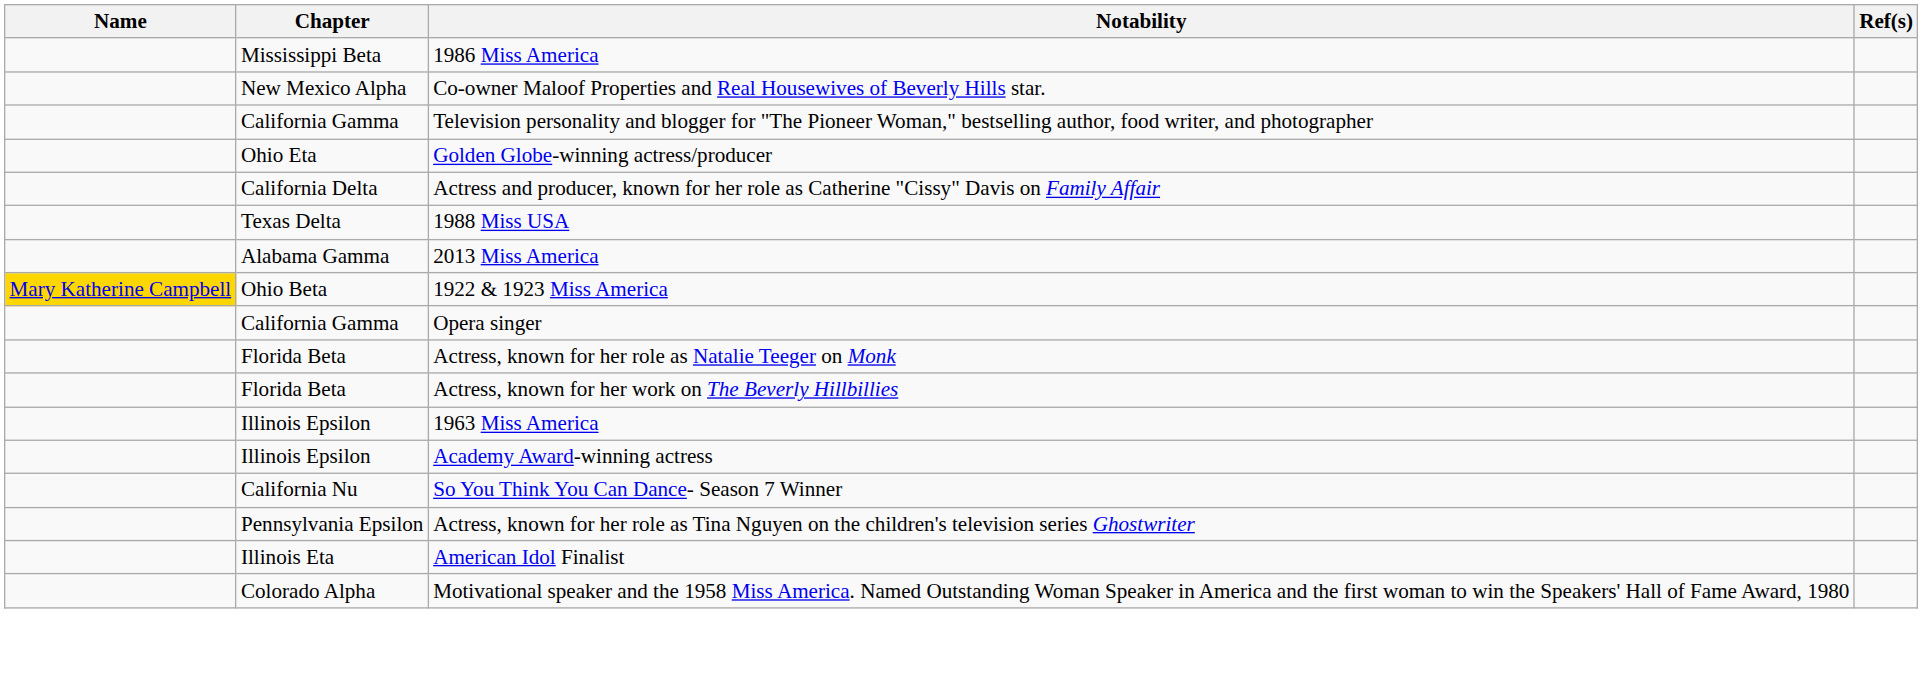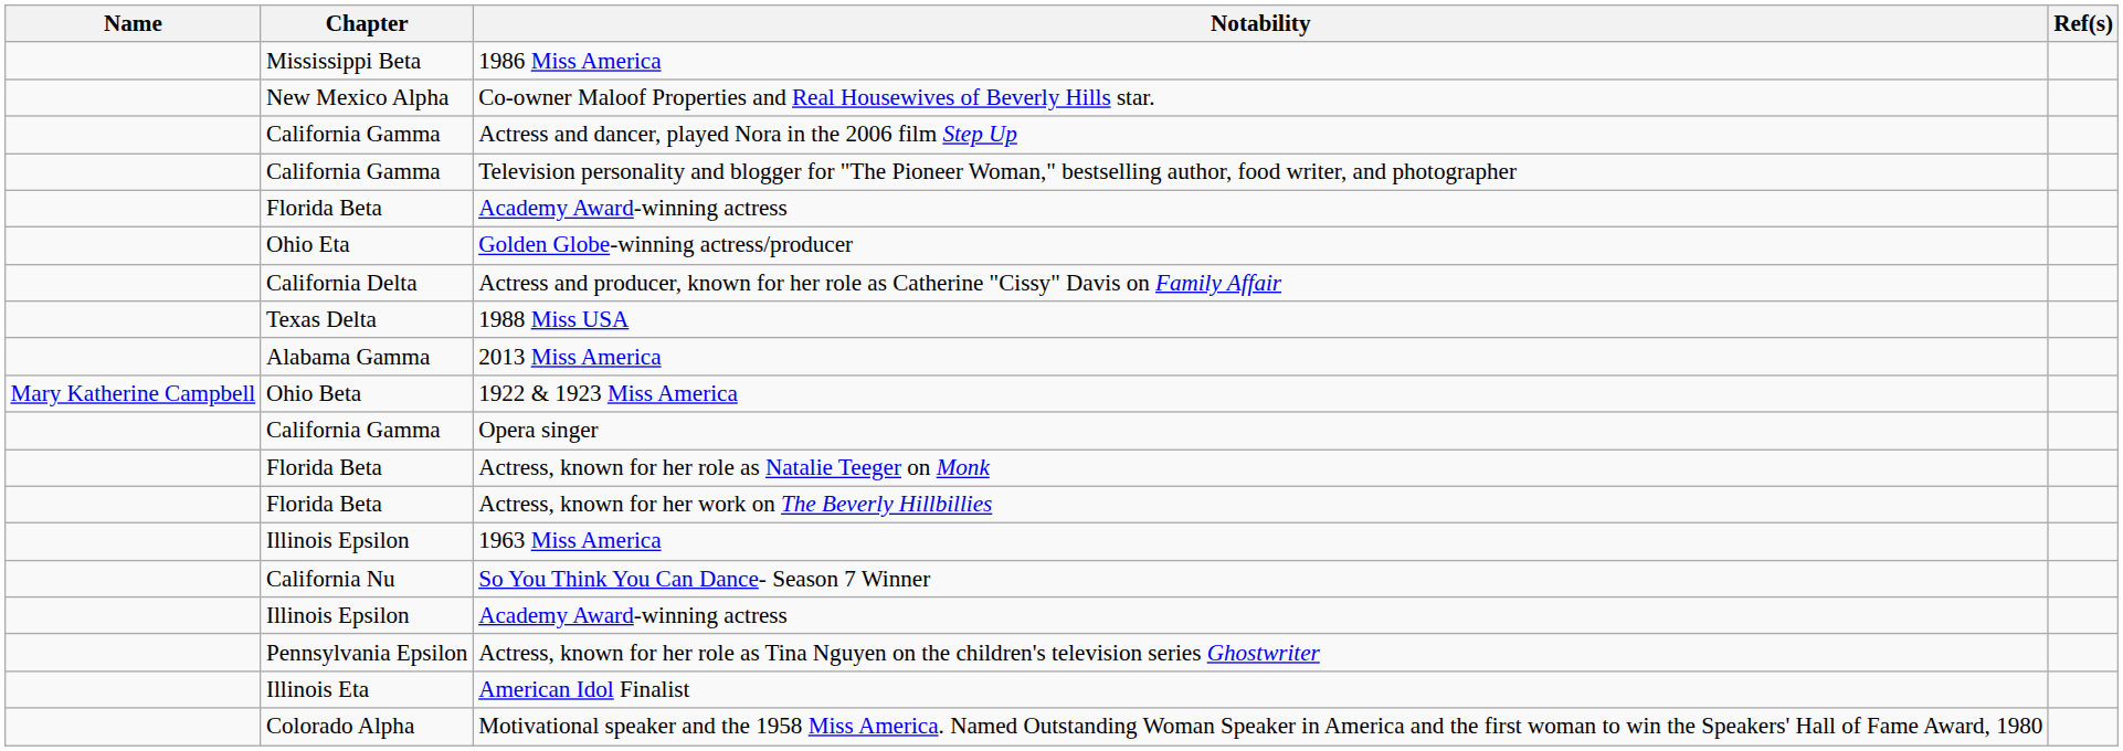+ row: California Gamma | Actress and dancer, played Nora in the 2006 film Step Up
+ row: Florida Beta | Academy Award-winning actress
1922 & 1923 Miss America | Name: gold background -> no background
rows swapped: Illinois Epsilon / Academy Award-winning actress <-> So You Think You Can Dance- Season 7 Winner
